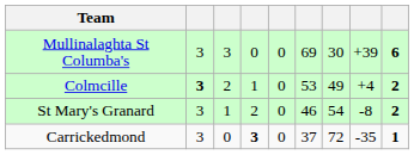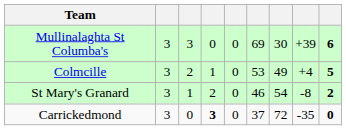Colmcille | column 2: bold -> normal
Colmcille | column 9: 2 -> 5
Carrickedmond | column 9: 1 -> 0
